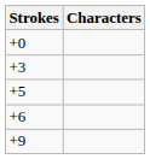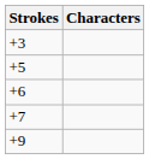- row: +0
+ row: +7
